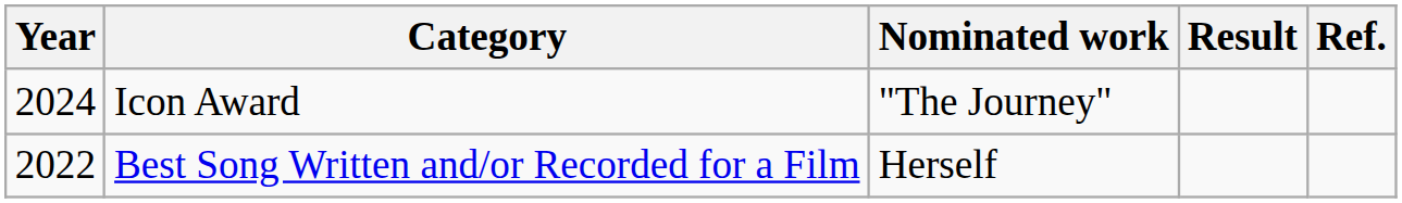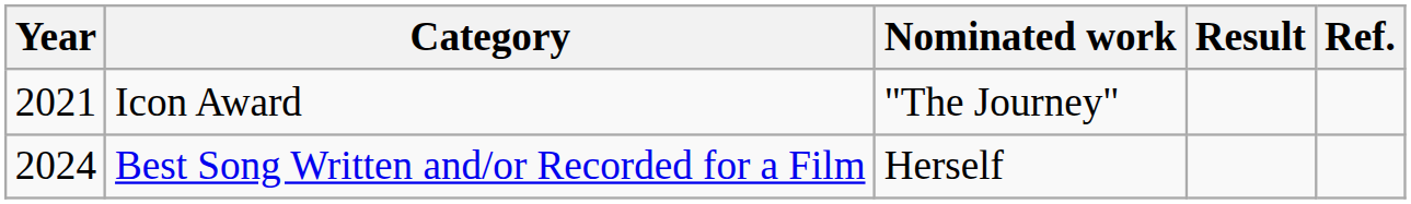Icon Award | Year: 2024 -> 2021
Best Song Written and/or Recorded for a Film | Year: 2022 -> 2024
